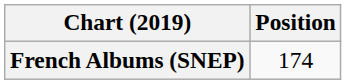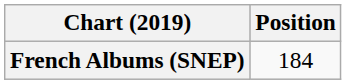French Albums (SNEP) | Position: 174 -> 184
